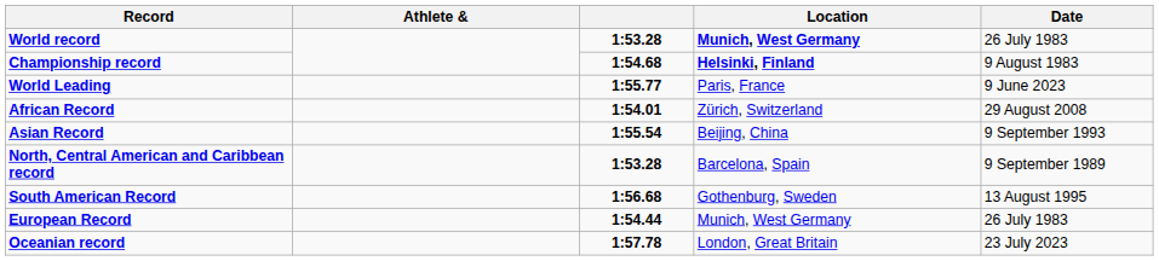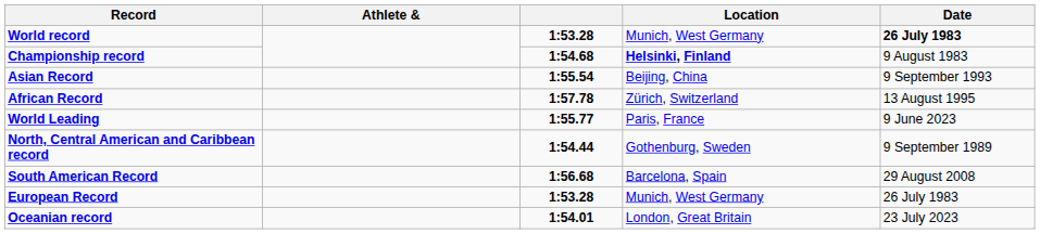World record | Location: bold -> normal
World record | Date: normal -> bold
rows swapped: World Leading <-> Asian Record
African Record | column 3: 1:54.01 -> 1:57.78
African Record | Date: 29 August 2008 -> 13 August 1995
North, Central American and Caribbean record | column 3: 1:53.28 -> 1:54.44
North, Central American and Caribbean record | Location: Barcelona, Spain -> Gothenburg, Sweden
South American Record | Location: Gothenburg, Sweden -> Barcelona, Spain
South American Record | Date: 13 August 1995 -> 29 August 2008
European Record | column 3: 1:54.44 -> 1:53.28
Oceanian record | column 3: 1:57.78 -> 1:54.01
